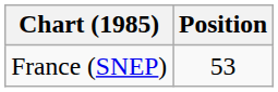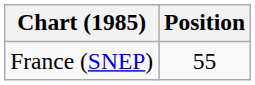France (SNEP) | Position: 53 -> 55
